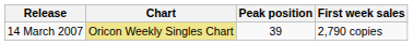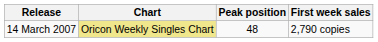14 March 2007 | Peak position: 39 -> 48
